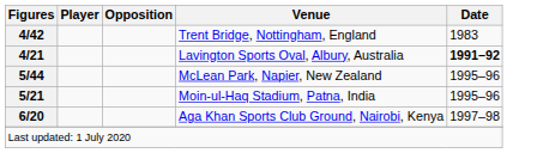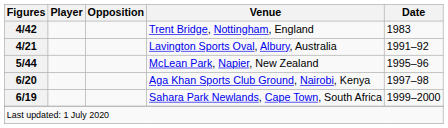Lavington Sports Oval, Albury, Australia | Date: bold -> normal
- row: 5/21 | Moin-ul-Haq Stadium, Patna, India | 1995–96
+ row: 6/19 | Sahara Park Newlands, Cape Town, South Africa | 1999–2000
